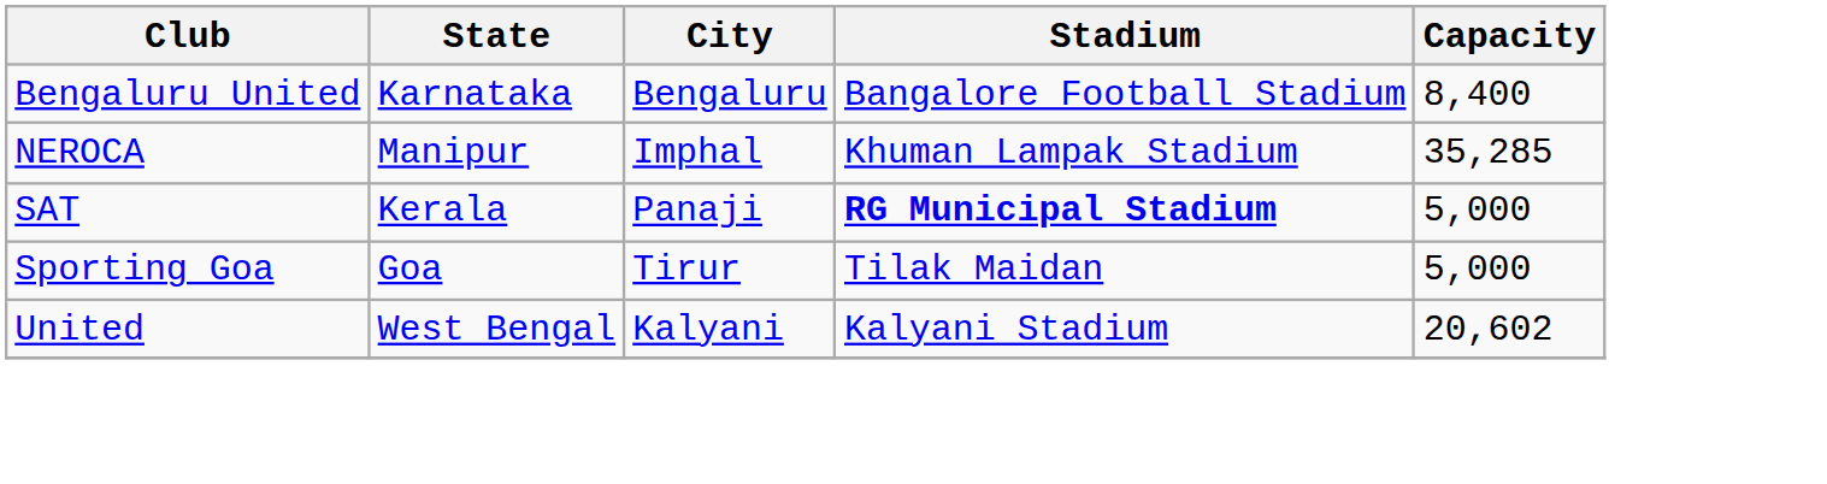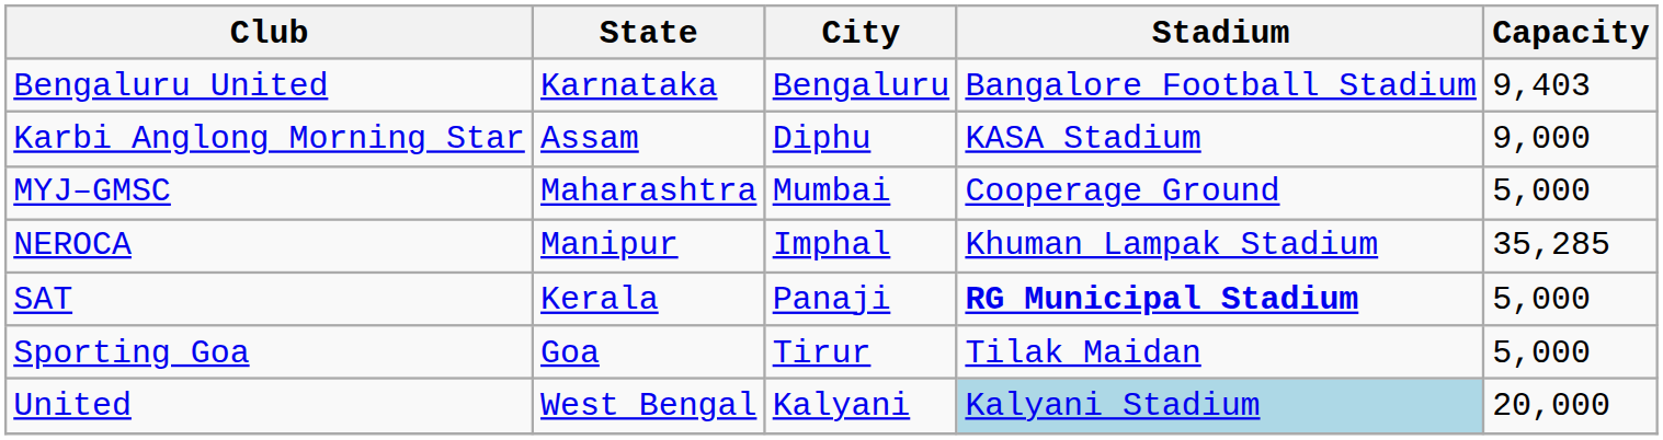Bengaluru United | Capacity: 8,400 -> 9,403
+ row: Karbi Anglong Morning Star | Assam | Diphu | KASA Stadium | 9,000
+ row: MYJ–GMSC | Maharashtra | Mumbai | Cooperage Ground | 5,000
United | Stadium: no background -> lightblue background
United | Capacity: 20,602 -> 20,000
